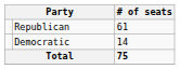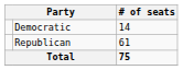rows swapped: Republican <-> Democratic
